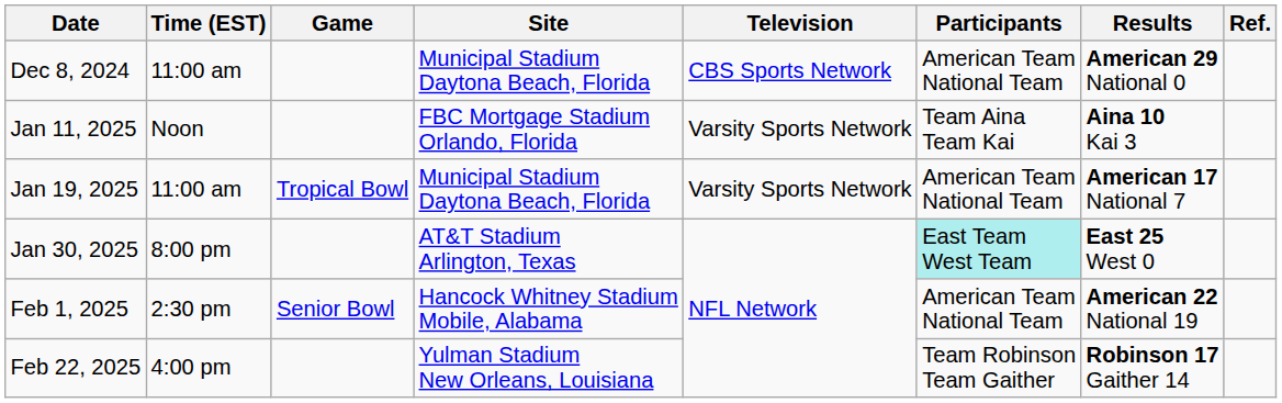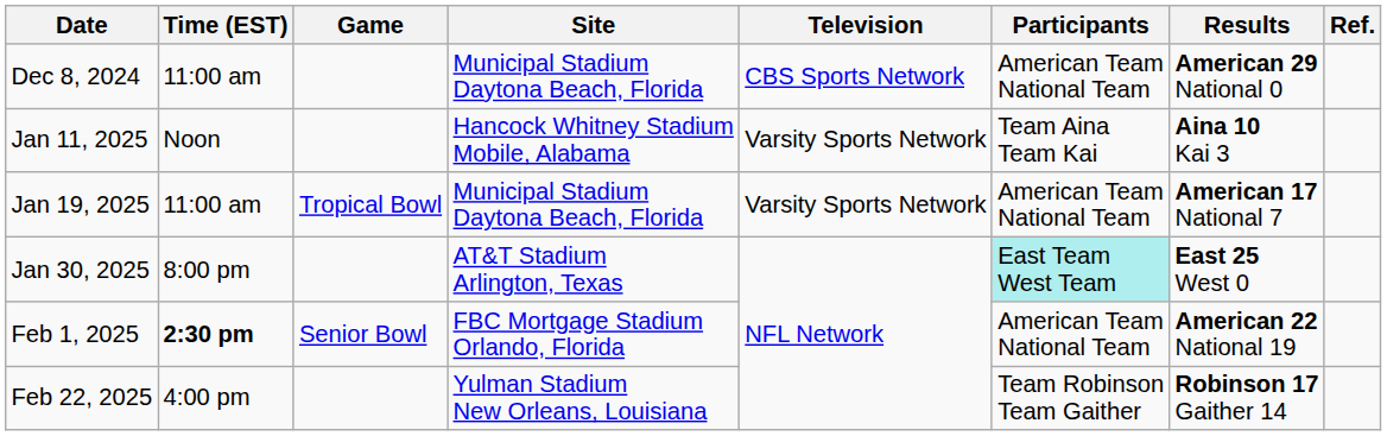Jan 11, 2025 | Site: FBC Mortgage Stadium Orlando, Florida -> Hancock Whitney Stadium Mobile, Alabama
Feb 1, 2025 | Time (EST): normal -> bold
Feb 1, 2025 | Site: Hancock Whitney Stadium Mobile, Alabama -> FBC Mortgage Stadium Orlando, Florida
